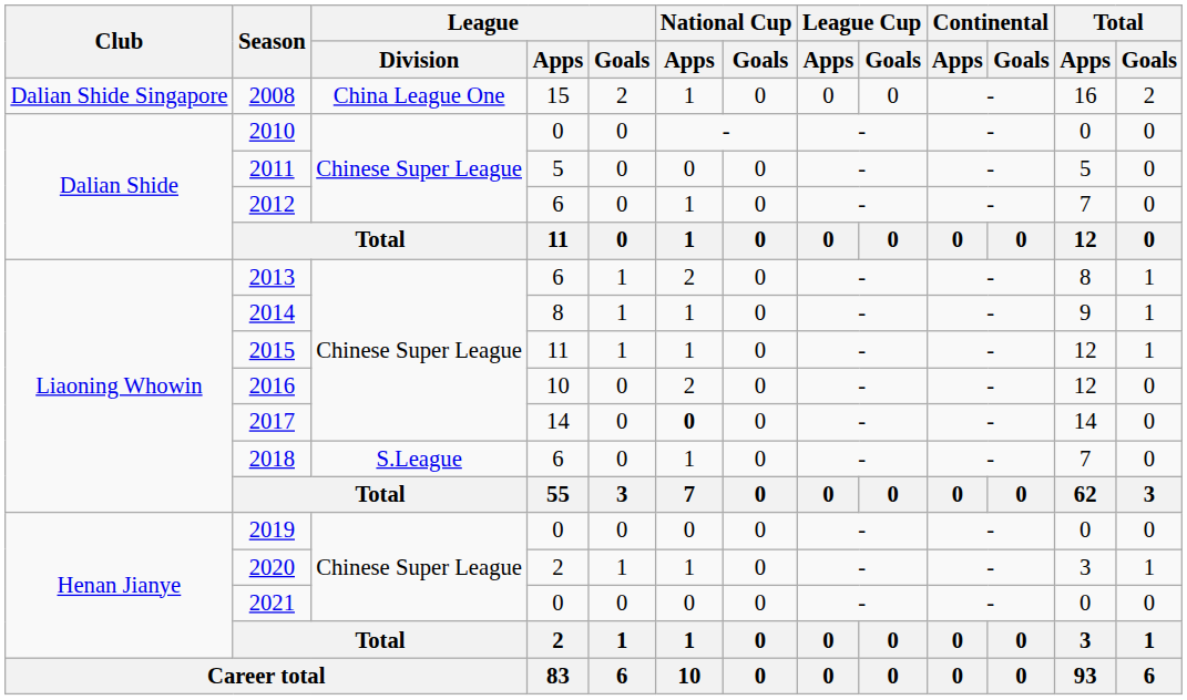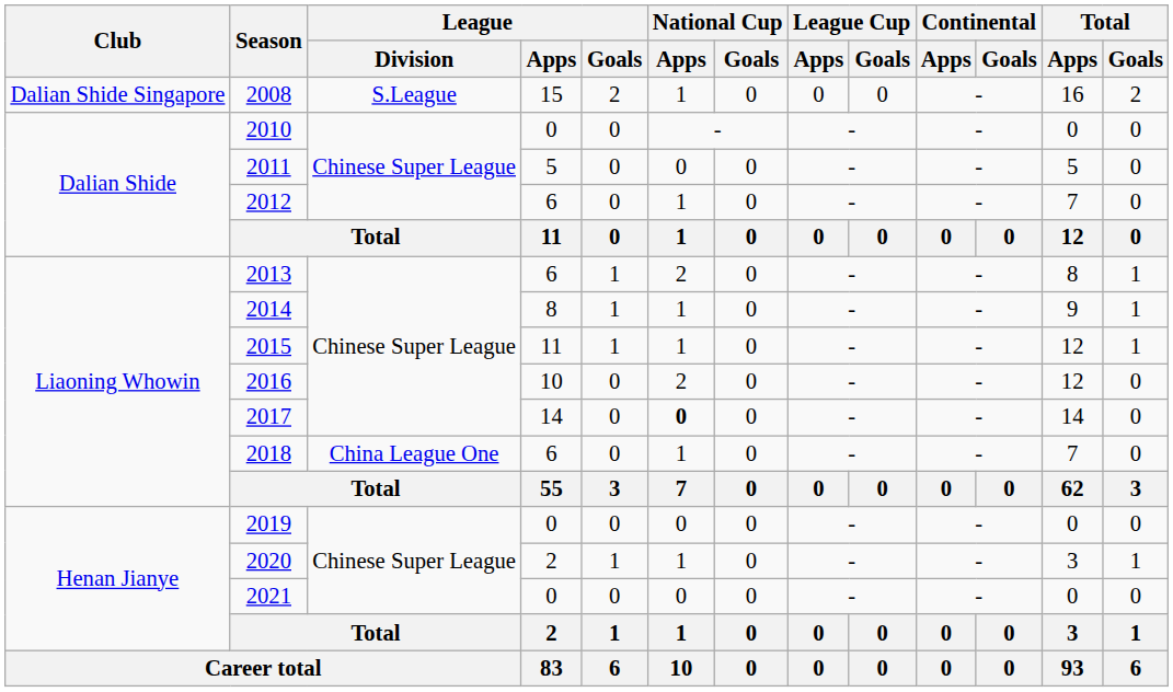2008 | League / Division: China League One -> S.League
2018 | League / Division: S.League -> China League One
